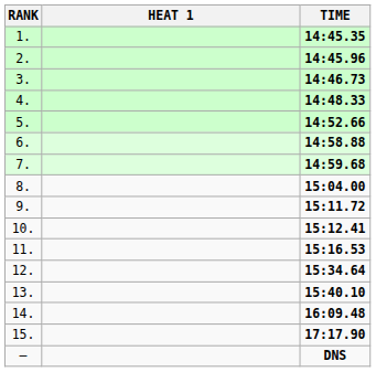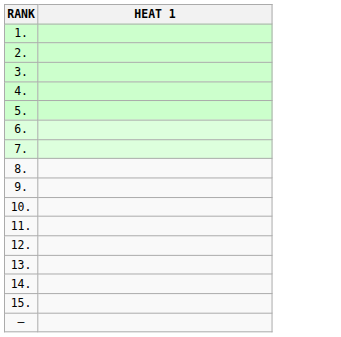- column: TIME | 14:45.35 | 14:45.96 | 14:46.73 | 14:48.33 | 14:52.66 | 14:58.88 | 14:59.68 | 15:04.00 | 15:11.72 | 15:12.41 | 15:16.53 | 15:34.64 | 15:40.10 | 16:09.48 | 17:17.90 | DNS
